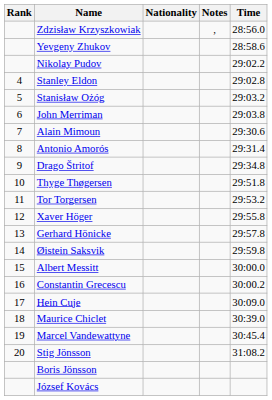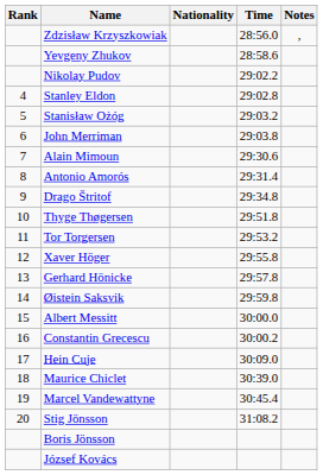columns swapped: Time <-> Notes
